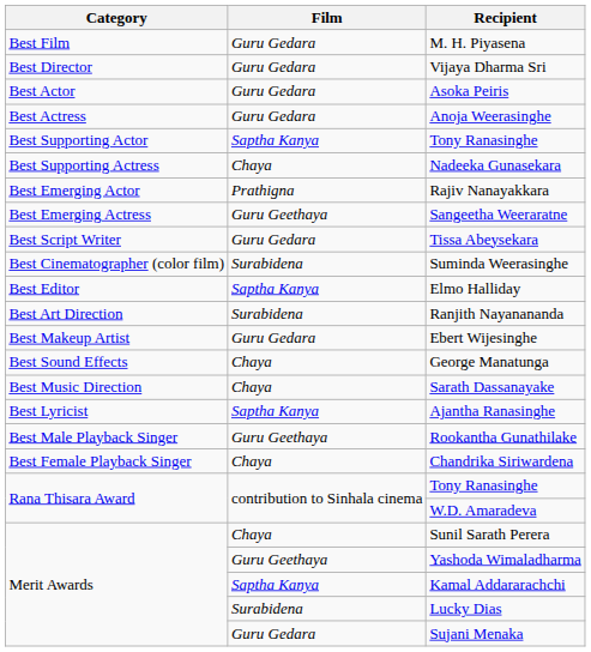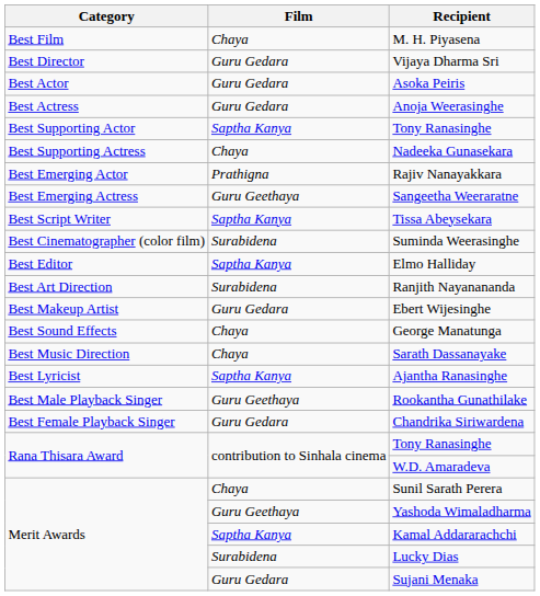M. H. Piyasena | Film: Guru Gedara -> Chaya
Tissa Abeysekara | Film: Guru Gedara -> Saptha Kanya
Chandrika Siriwardena | Film: Chaya -> Guru Gedara
